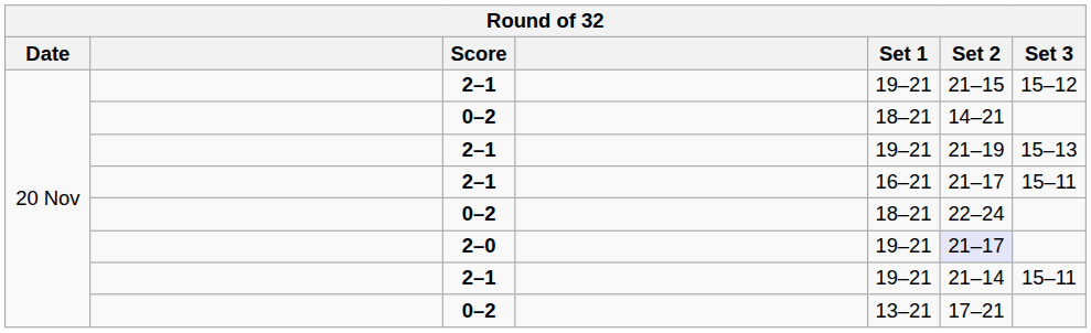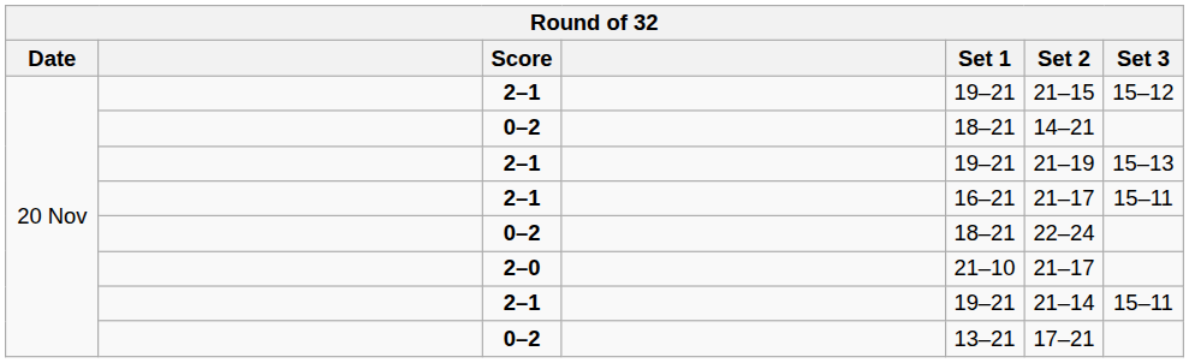2–0 | Set 1: 19–21 -> 21–10
2–0 | Set 2: lavender background -> no background
